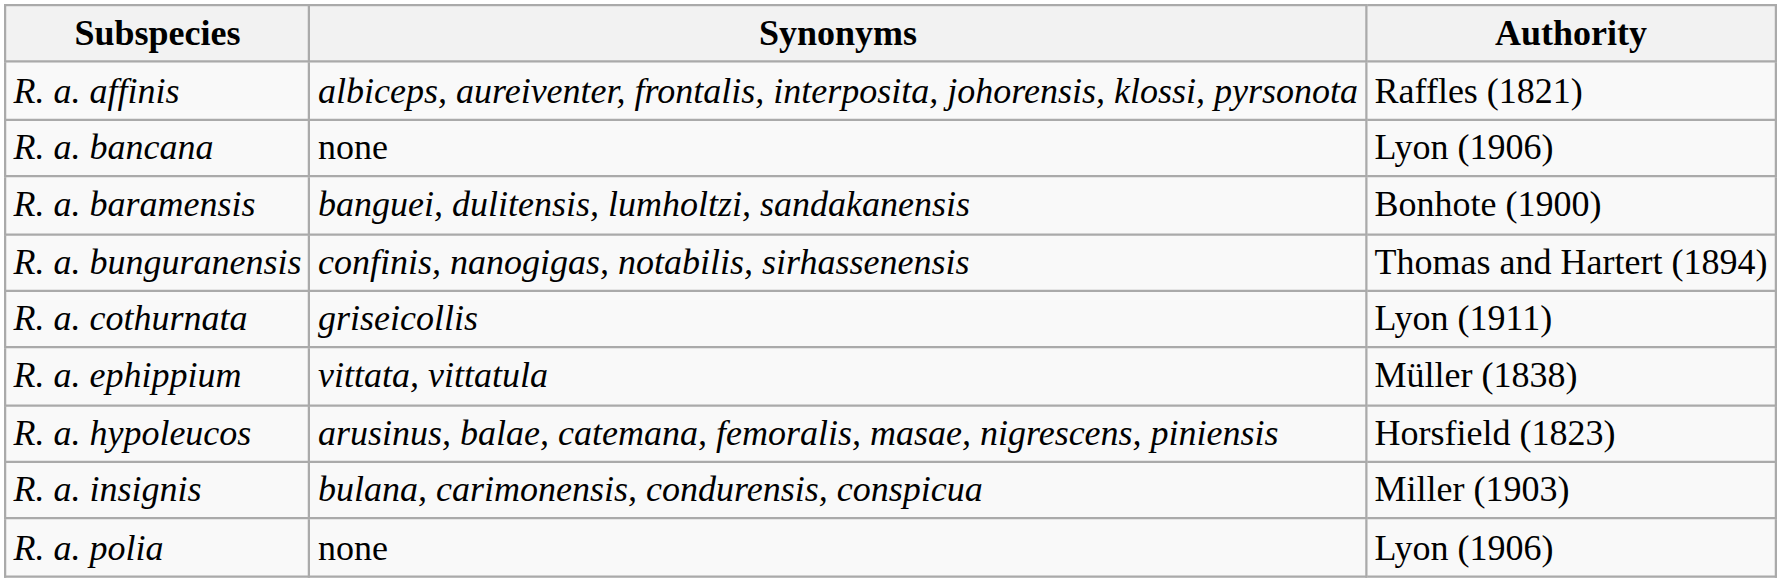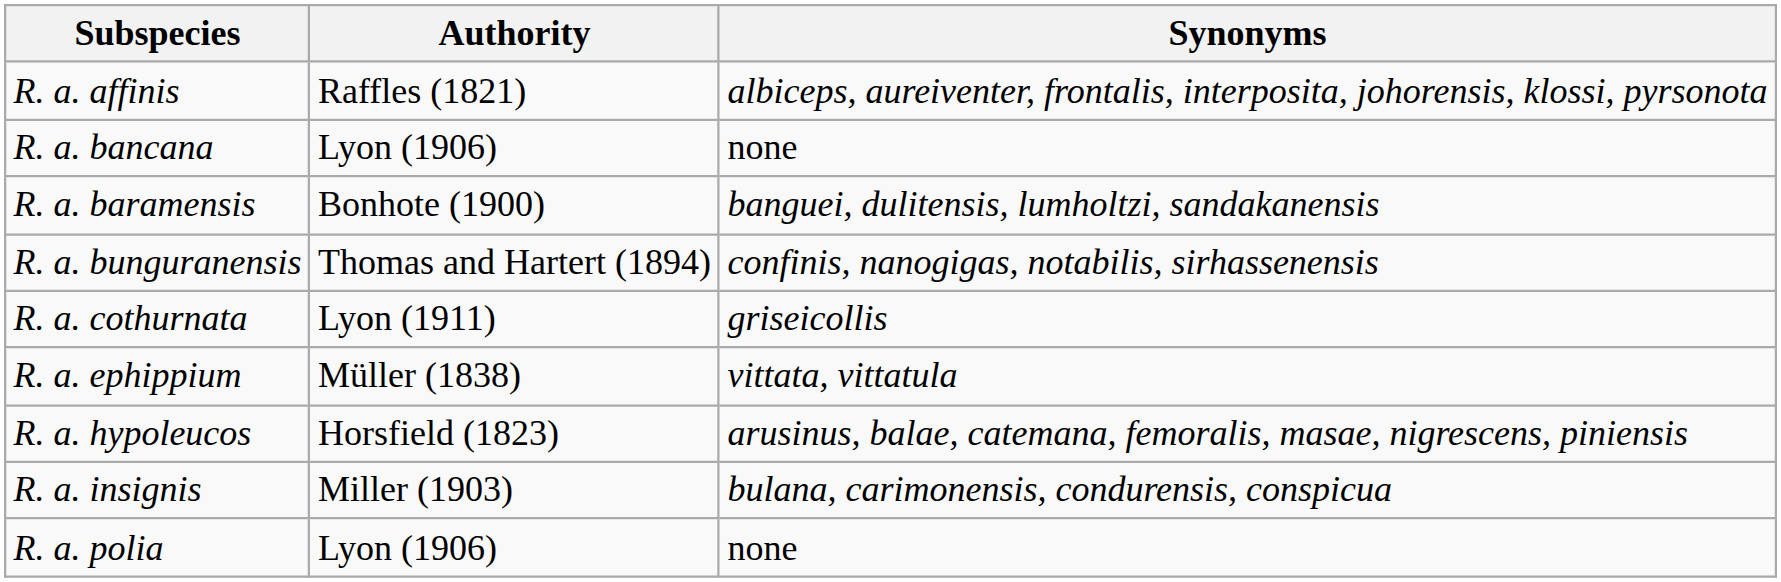columns swapped: Authority <-> Synonyms
